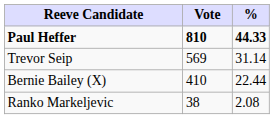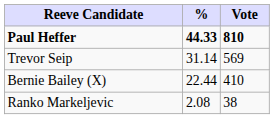columns swapped: Vote <-> %
